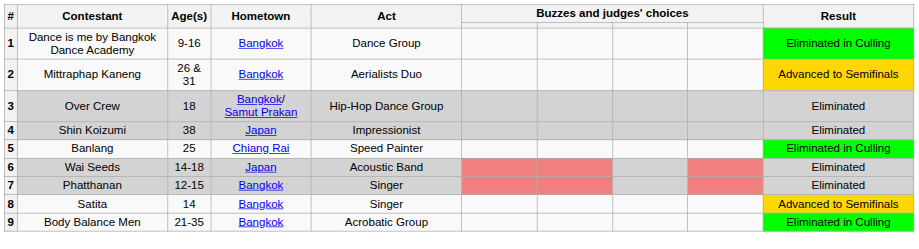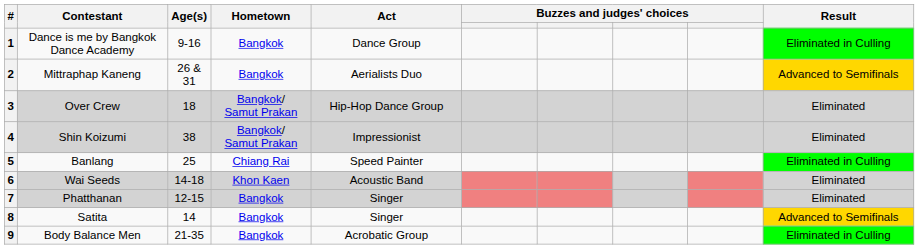4 | Hometown: Japan -> Bangkok/ Samut Prakan
6 | Hometown: Japan -> Khon Kaen
